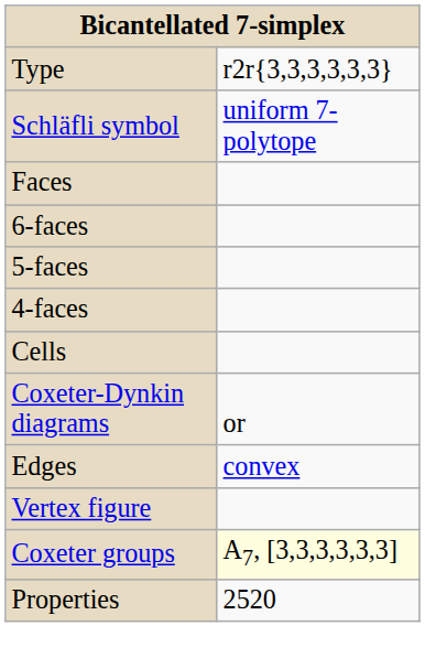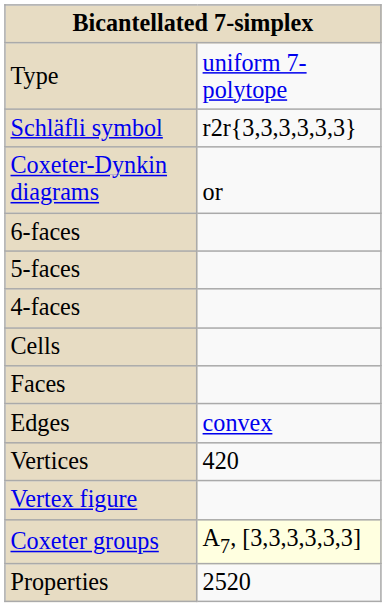Type | column 2: r2r{3,3,3,3,3,3} -> uniform 7-polytope
Schläfli symbol | column 2: uniform 7-polytope -> r2r{3,3,3,3,3,3}
rows swapped: Coxeter-Dynkin diagrams <-> Faces
+ row: Vertices | 420
